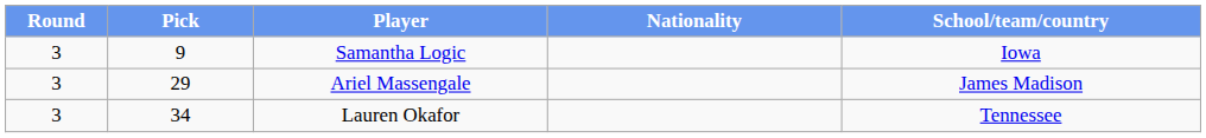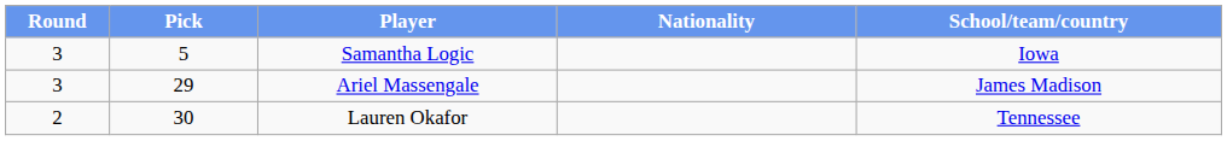Samantha Logic | Pick: 9 -> 5
Lauren Okafor | Round: 3 -> 2
Lauren Okafor | Pick: 34 -> 30
